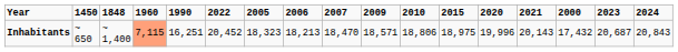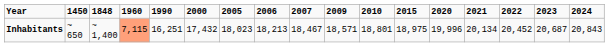columns swapped: 2000 <-> 2022
Inhabitants | 2005: 18,323 -> 18,023
Inhabitants | 2007: 18,470 -> 18,467
Inhabitants | 2010: 18,806 -> 18,801
Inhabitants | 2021: 20,143 -> 20,134
